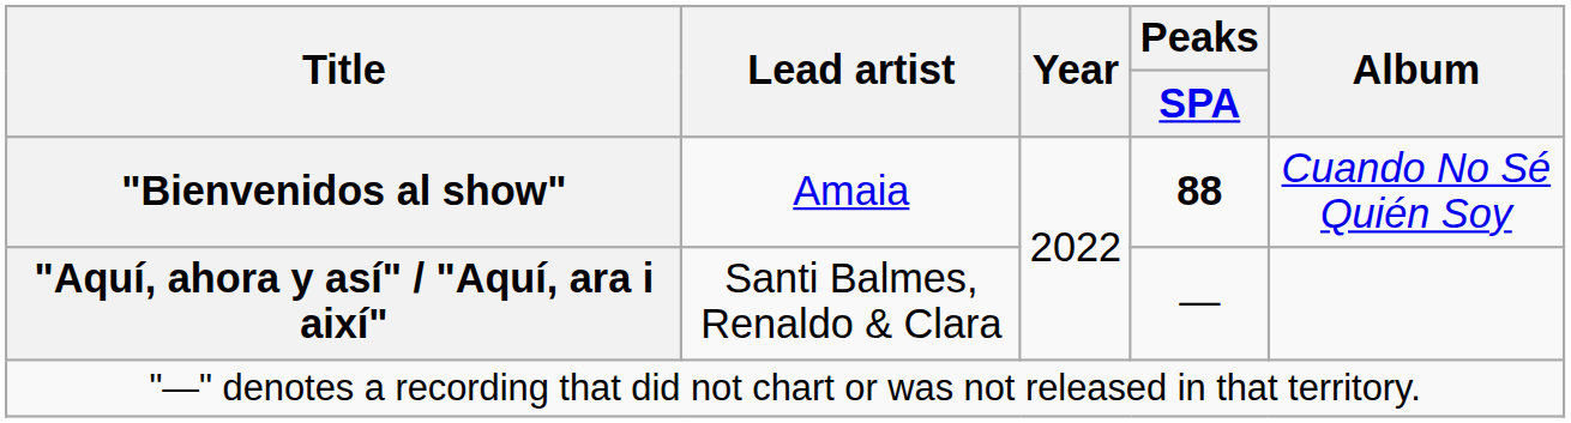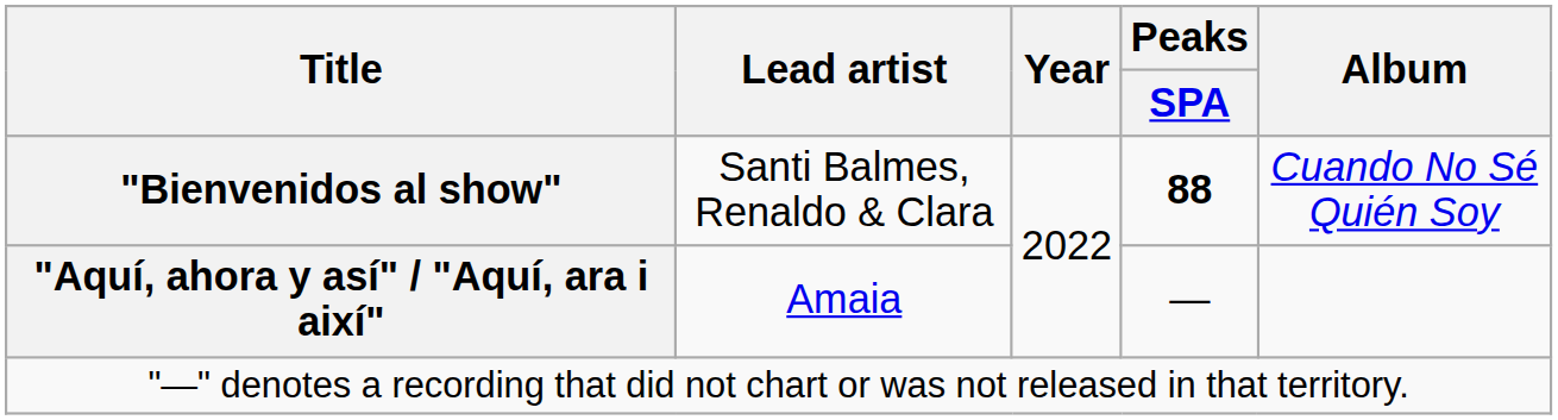"Bienvenidos al show" | Lead artist: Amaia -> Santi Balmes, Renaldo & Clara
"Aquí, ahora y así" / "Aquí, ara i així" | Lead artist: Santi Balmes, Renaldo & Clara -> Amaia
